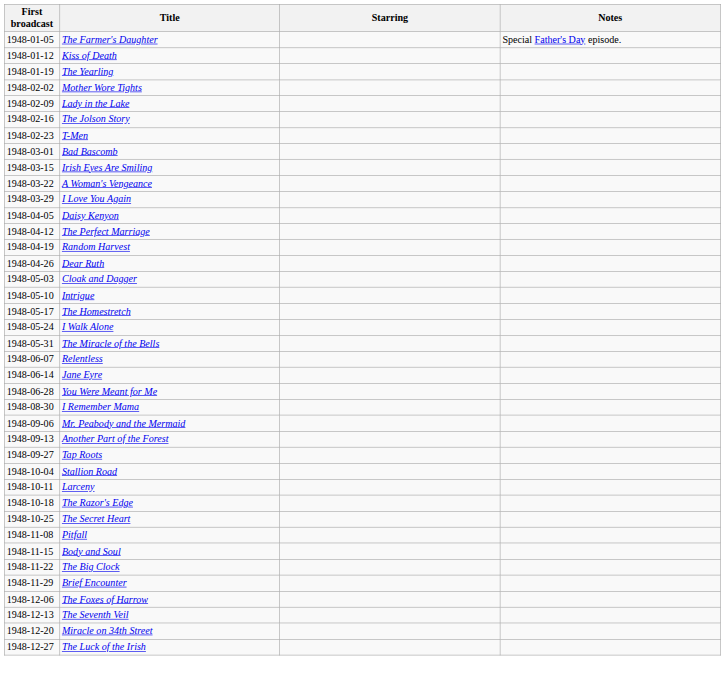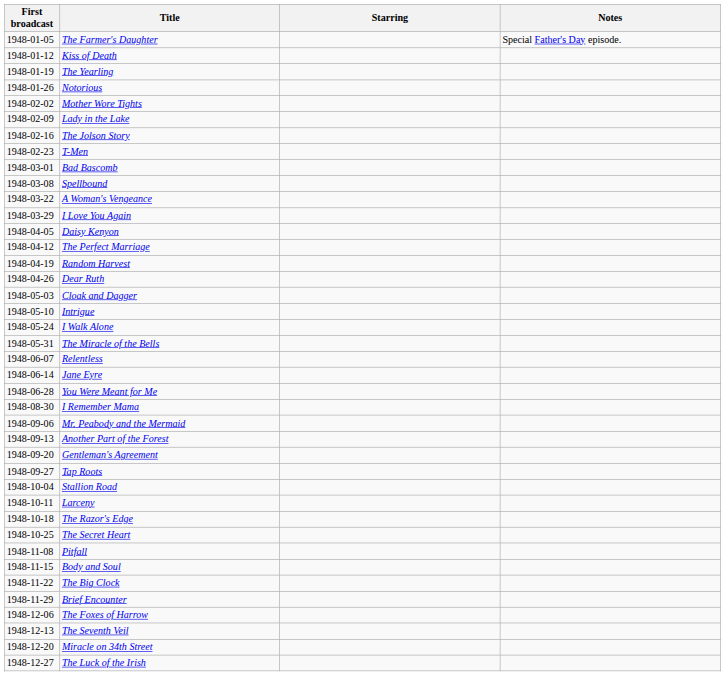+ row: 1948-01-26 | Notorious
+ row: 1948-03-08 | Spellbound
- row: 1948-03-15 | Irish Eyes Are Smiling
- row: 1948-05-17 | The Homestretch
+ row: 1948-09-20 | Gentleman's Agreement
